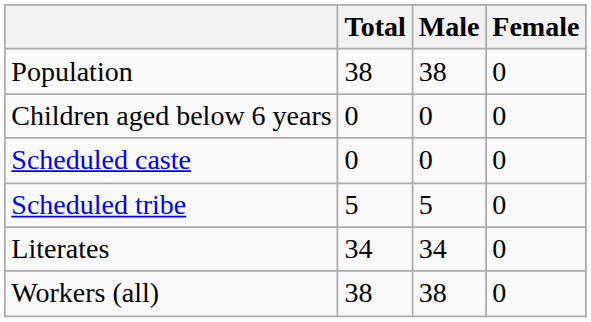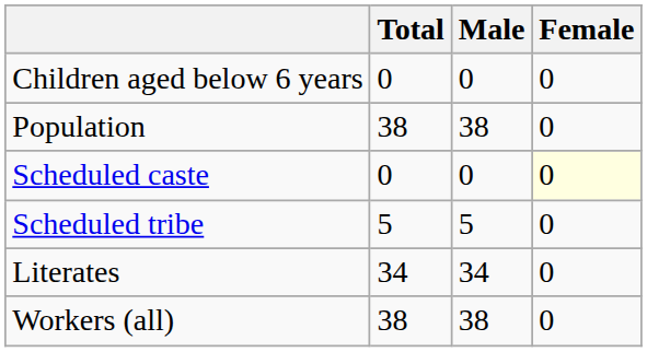rows swapped: Population <-> Children aged below 6 years
Scheduled caste | Female: no background -> lightyellow background
